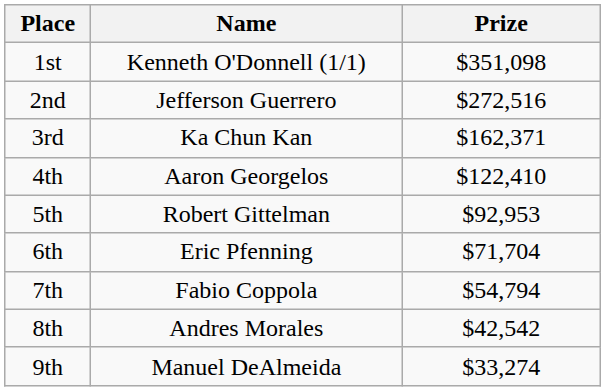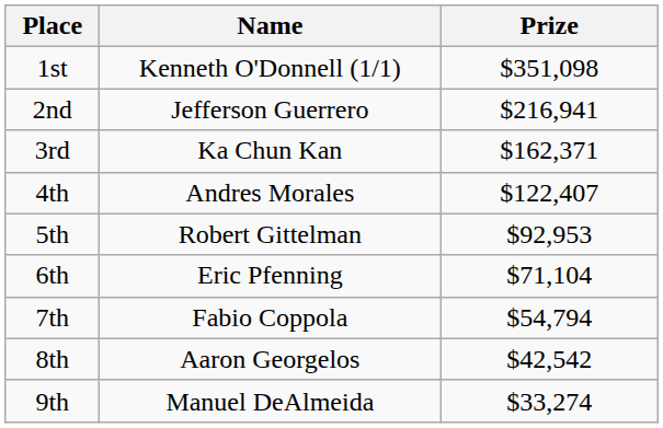2nd | Prize: $272,516 -> $216,941
4th | Name: Aaron Georgelos -> Andres Morales
4th | Prize: $122,410 -> $122,407
6th | Prize: $71,704 -> $71,104
8th | Name: Andres Morales -> Aaron Georgelos
